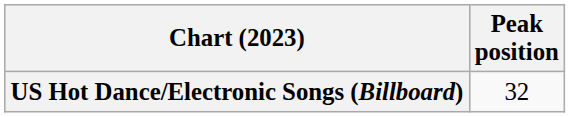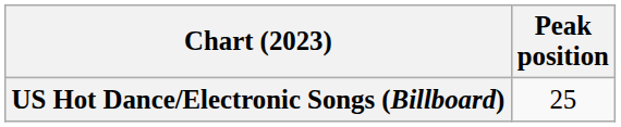US Hot Dance/Electronic Songs (Billboard) | Peak position: 32 -> 25
